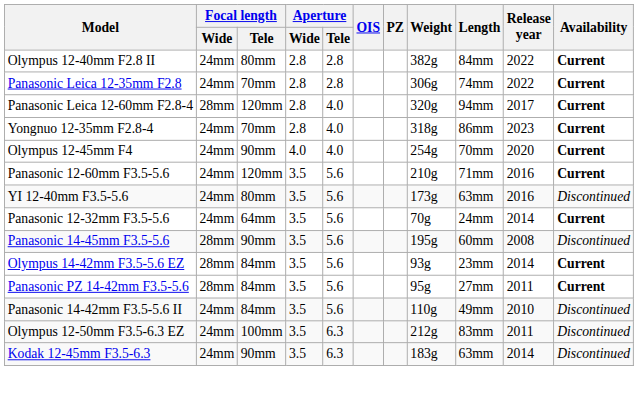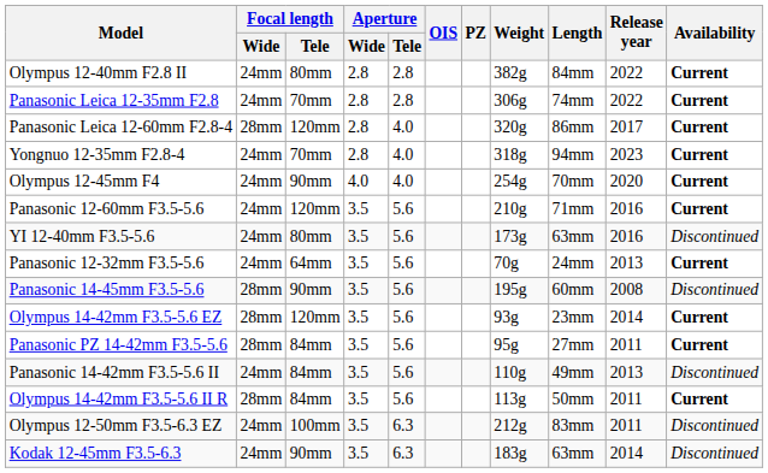Panasonic Leica 12-60mm F2.8-4 | Length: 94mm -> 86mm
Yongnuo 12-35mm F2.8-4 | Length: 86mm -> 94mm
Panasonic 12-32mm F3.5-5.6 | Release year: 2014 -> 2013
Olympus 14-42mm F3.5-5.6 EZ | Focal length / Tele: 84mm -> 120mm
Panasonic 14-42mm F3.5-5.6 II | Release year: 2010 -> 2013
+ row: Olympus 14-42mm F3.5-5.6 II R | 28mm | 84mm | 3.5 | 5.6 | 113g | 50mm | 2011 | Current
